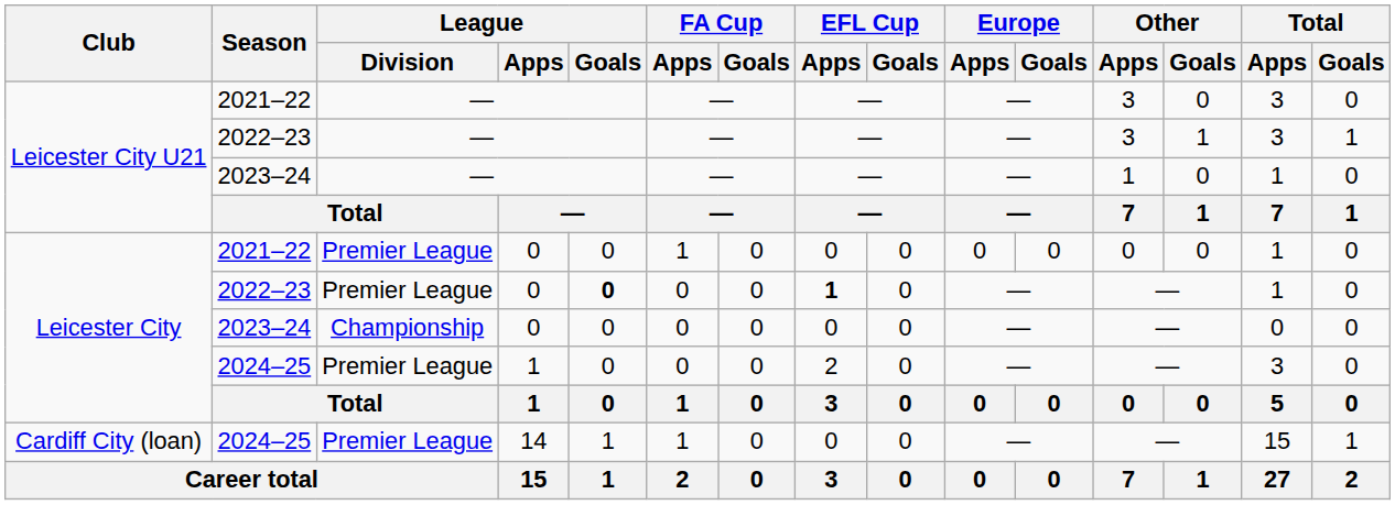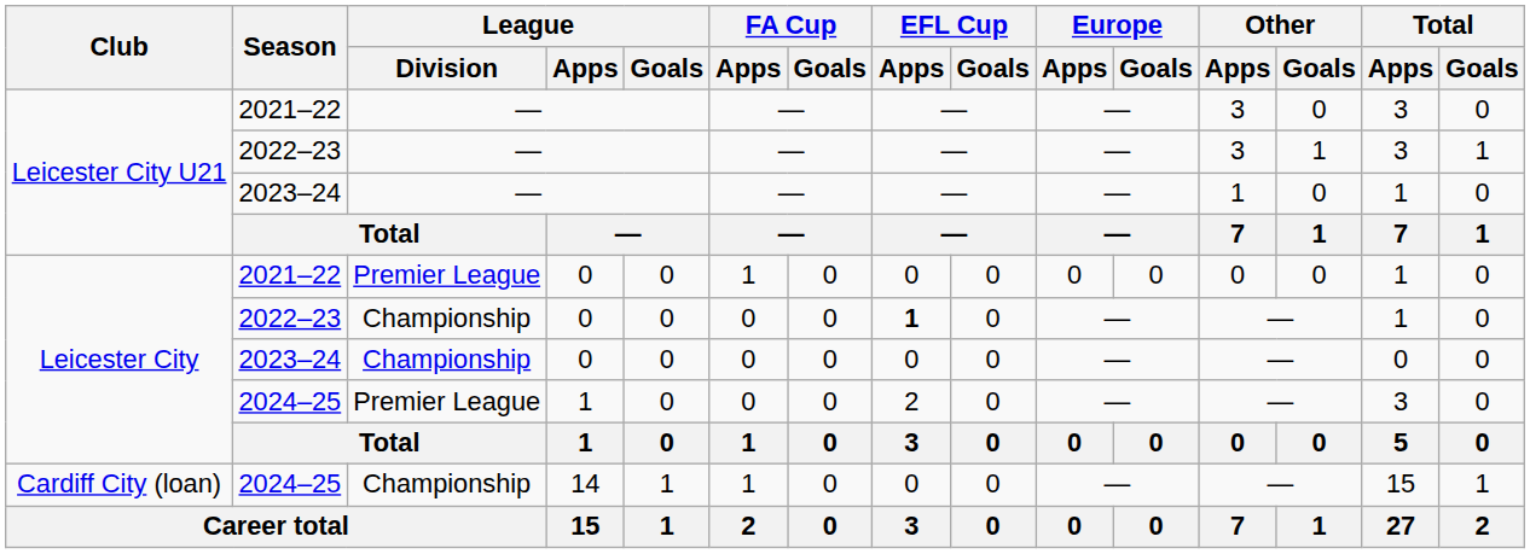2022–23 / 0 | League / Division: Premier League -> Championship
2022–23 / 0 | League / Goals: bold -> normal
2024–25 / 14 | League / Division: Premier League -> Championship
